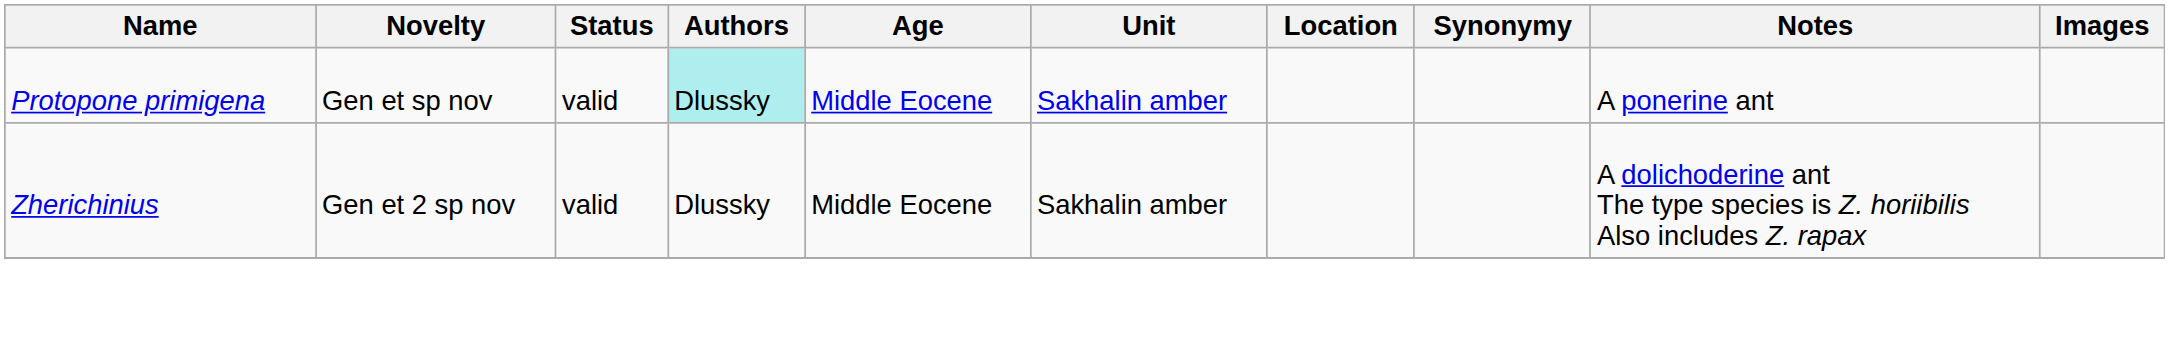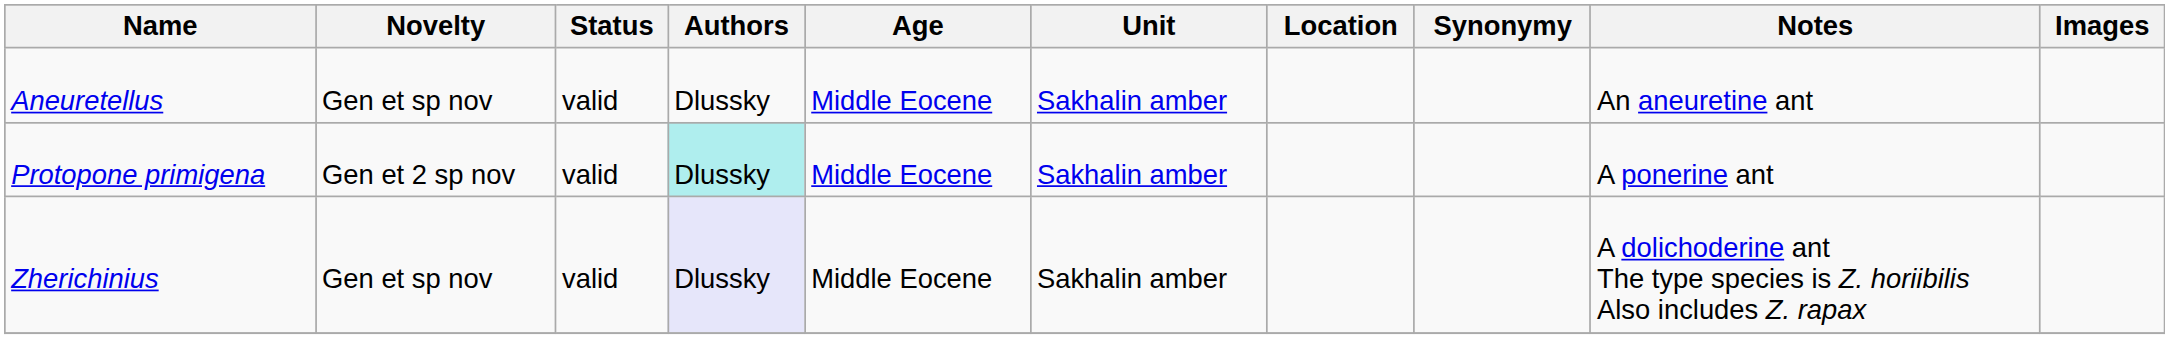+ row: Aneuretellus | Gen et sp nov | valid | Dlussky | Middle Eocene | Sakhalin amber | An aneuretine ant
Protopone primigena | Novelty: Gen et sp nov -> Gen et 2 sp nov
Zherichinius | Novelty: Gen et 2 sp nov -> Gen et sp nov
Zherichinius | Authors: no background -> lavender background
